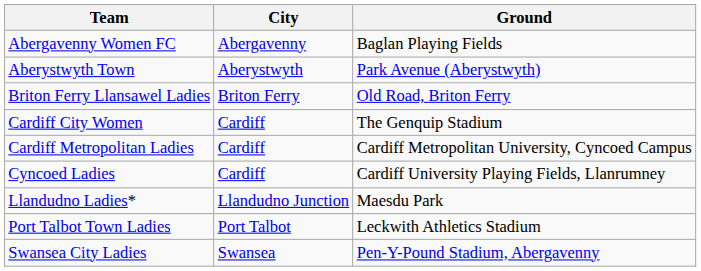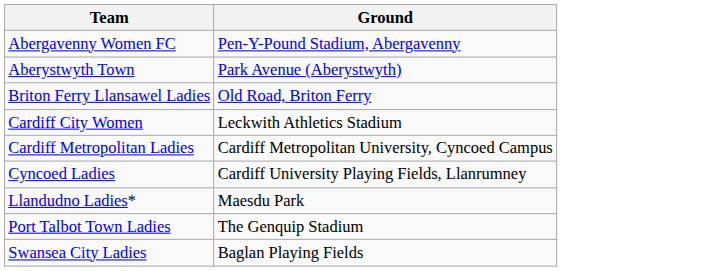- column: City | Abergavenny | Aberystwyth | Briton Ferry | Cardiff | Cardiff | Cardiff | Llandudno Junction | Port Talbot | Swansea
Abergavenny Women FC | Ground: Baglan Playing Fields -> Pen-Y-Pound Stadium, Abergavenny
Cardiff City Women | Ground: The Genquip Stadium -> Leckwith Athletics Stadium
Port Talbot Town Ladies | Ground: Leckwith Athletics Stadium -> The Genquip Stadium
Swansea City Ladies | Ground: Pen-Y-Pound Stadium, Abergavenny -> Baglan Playing Fields
